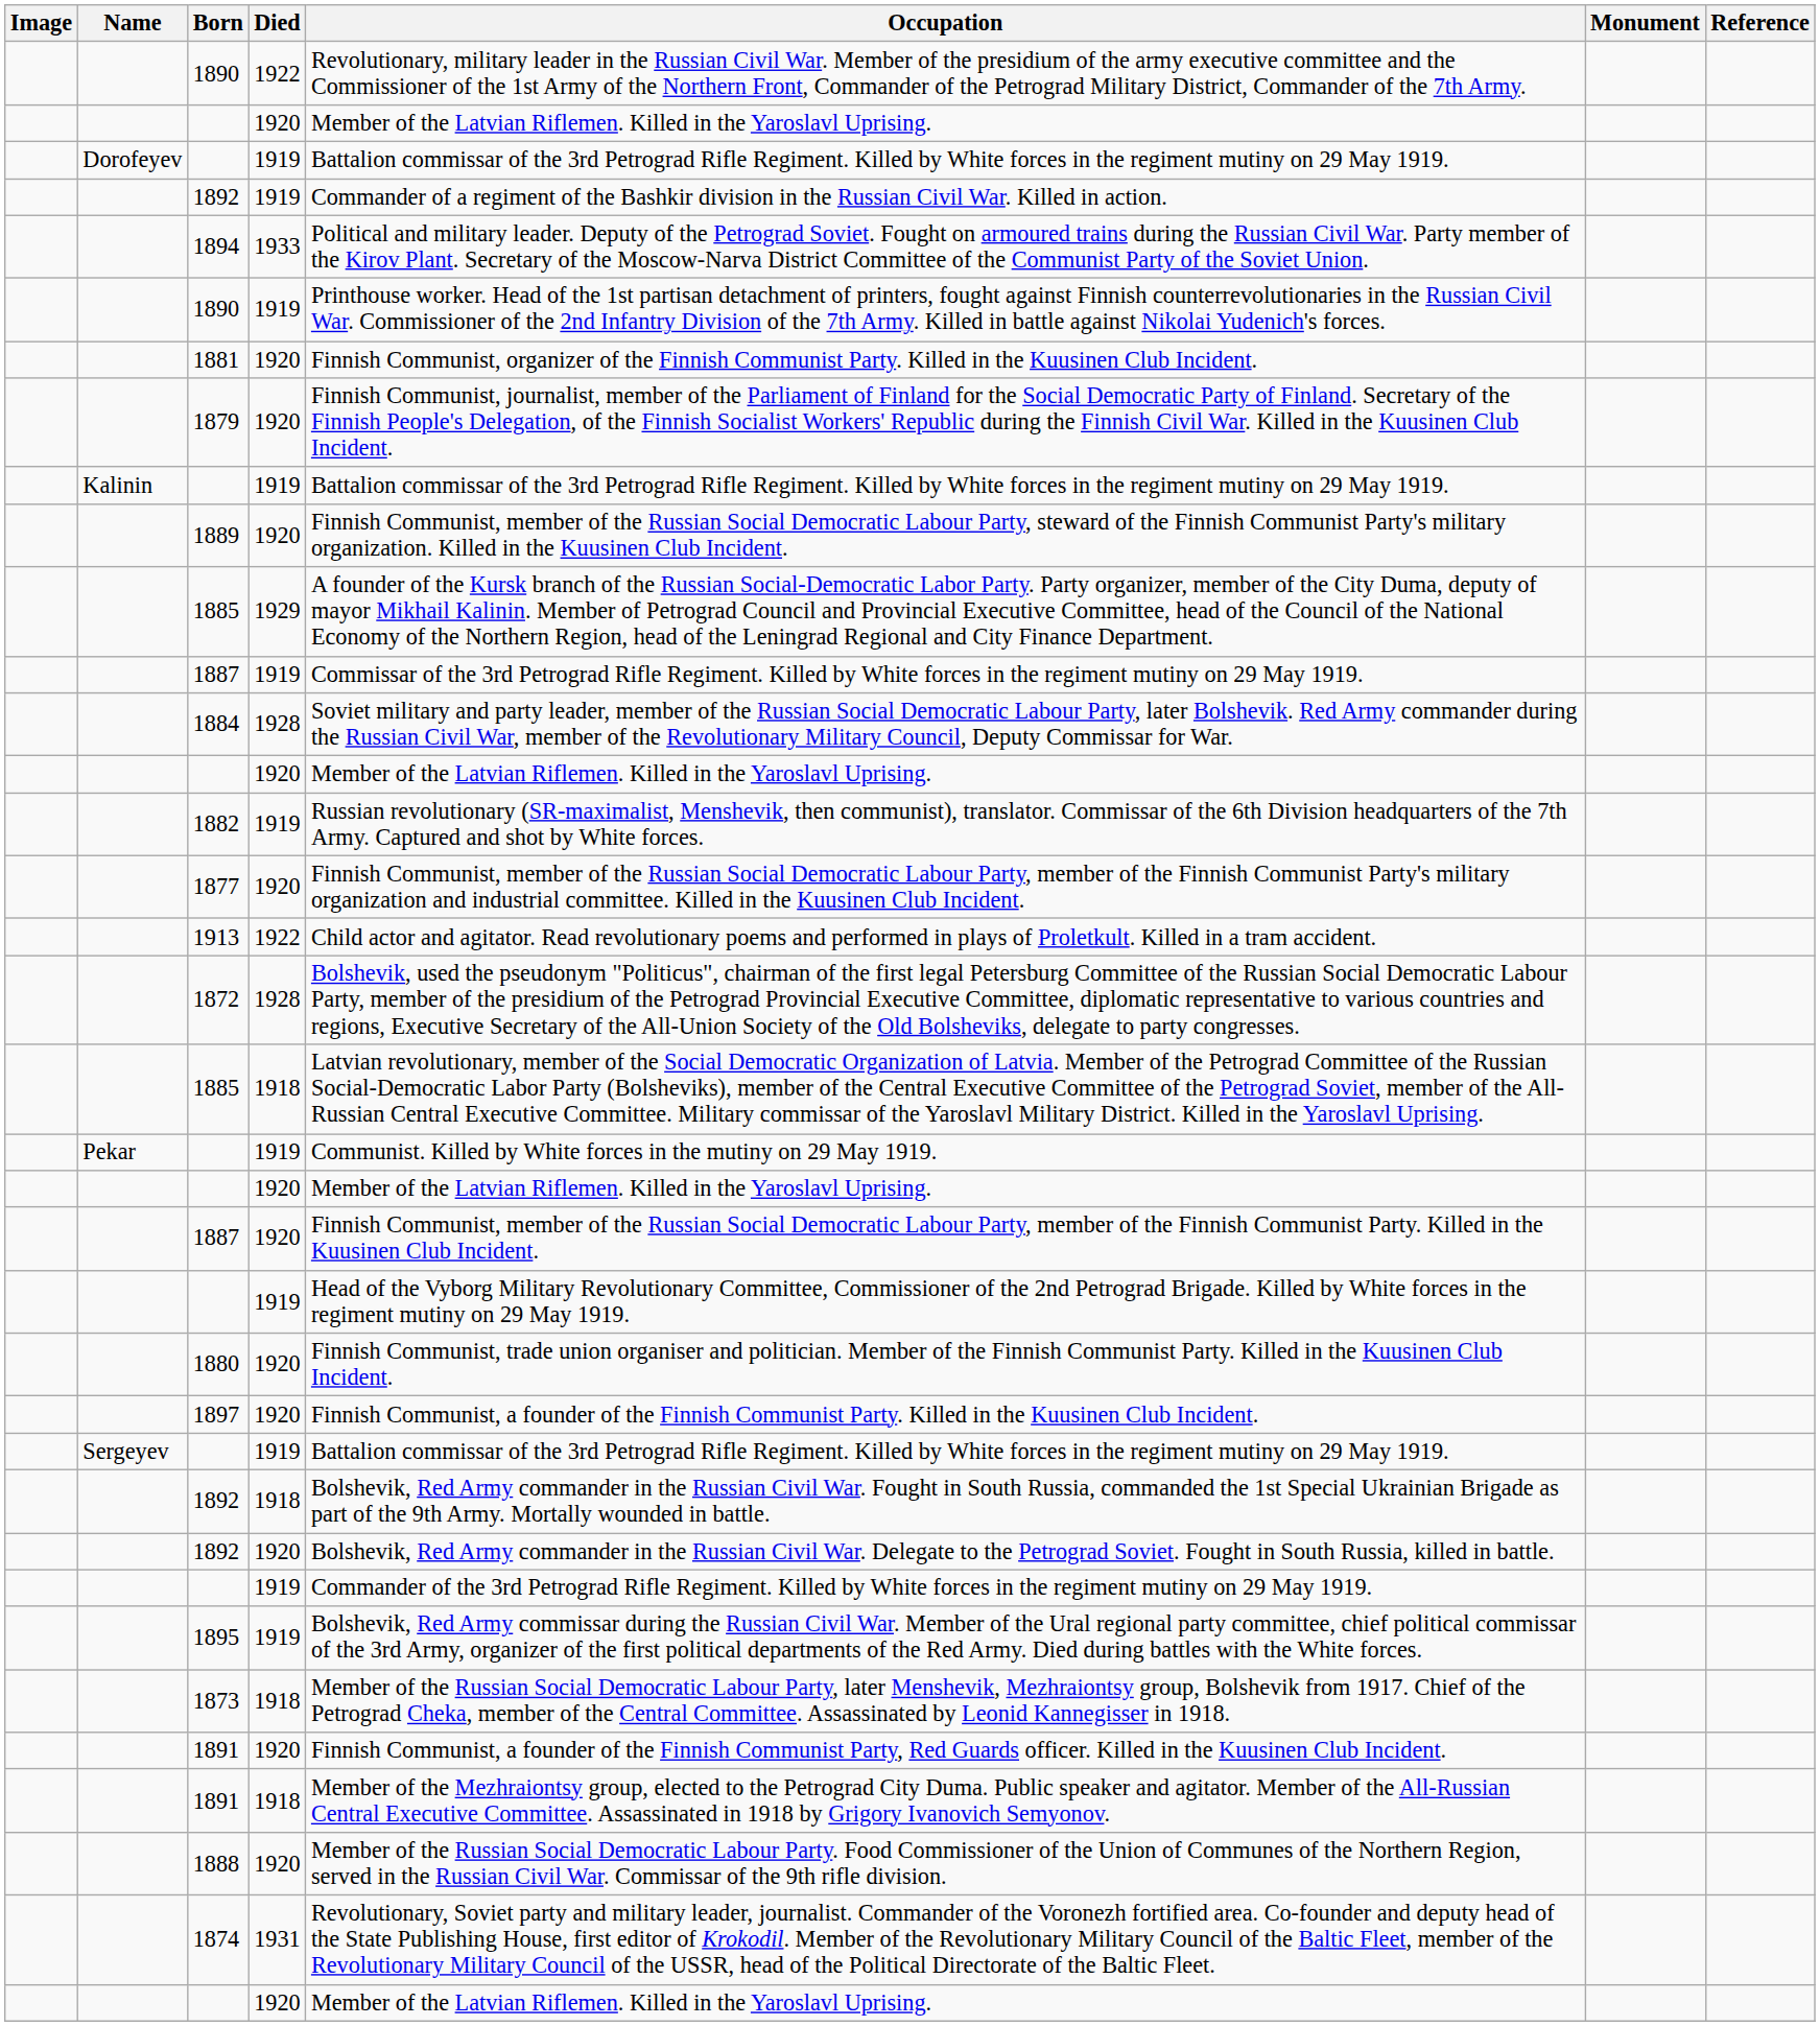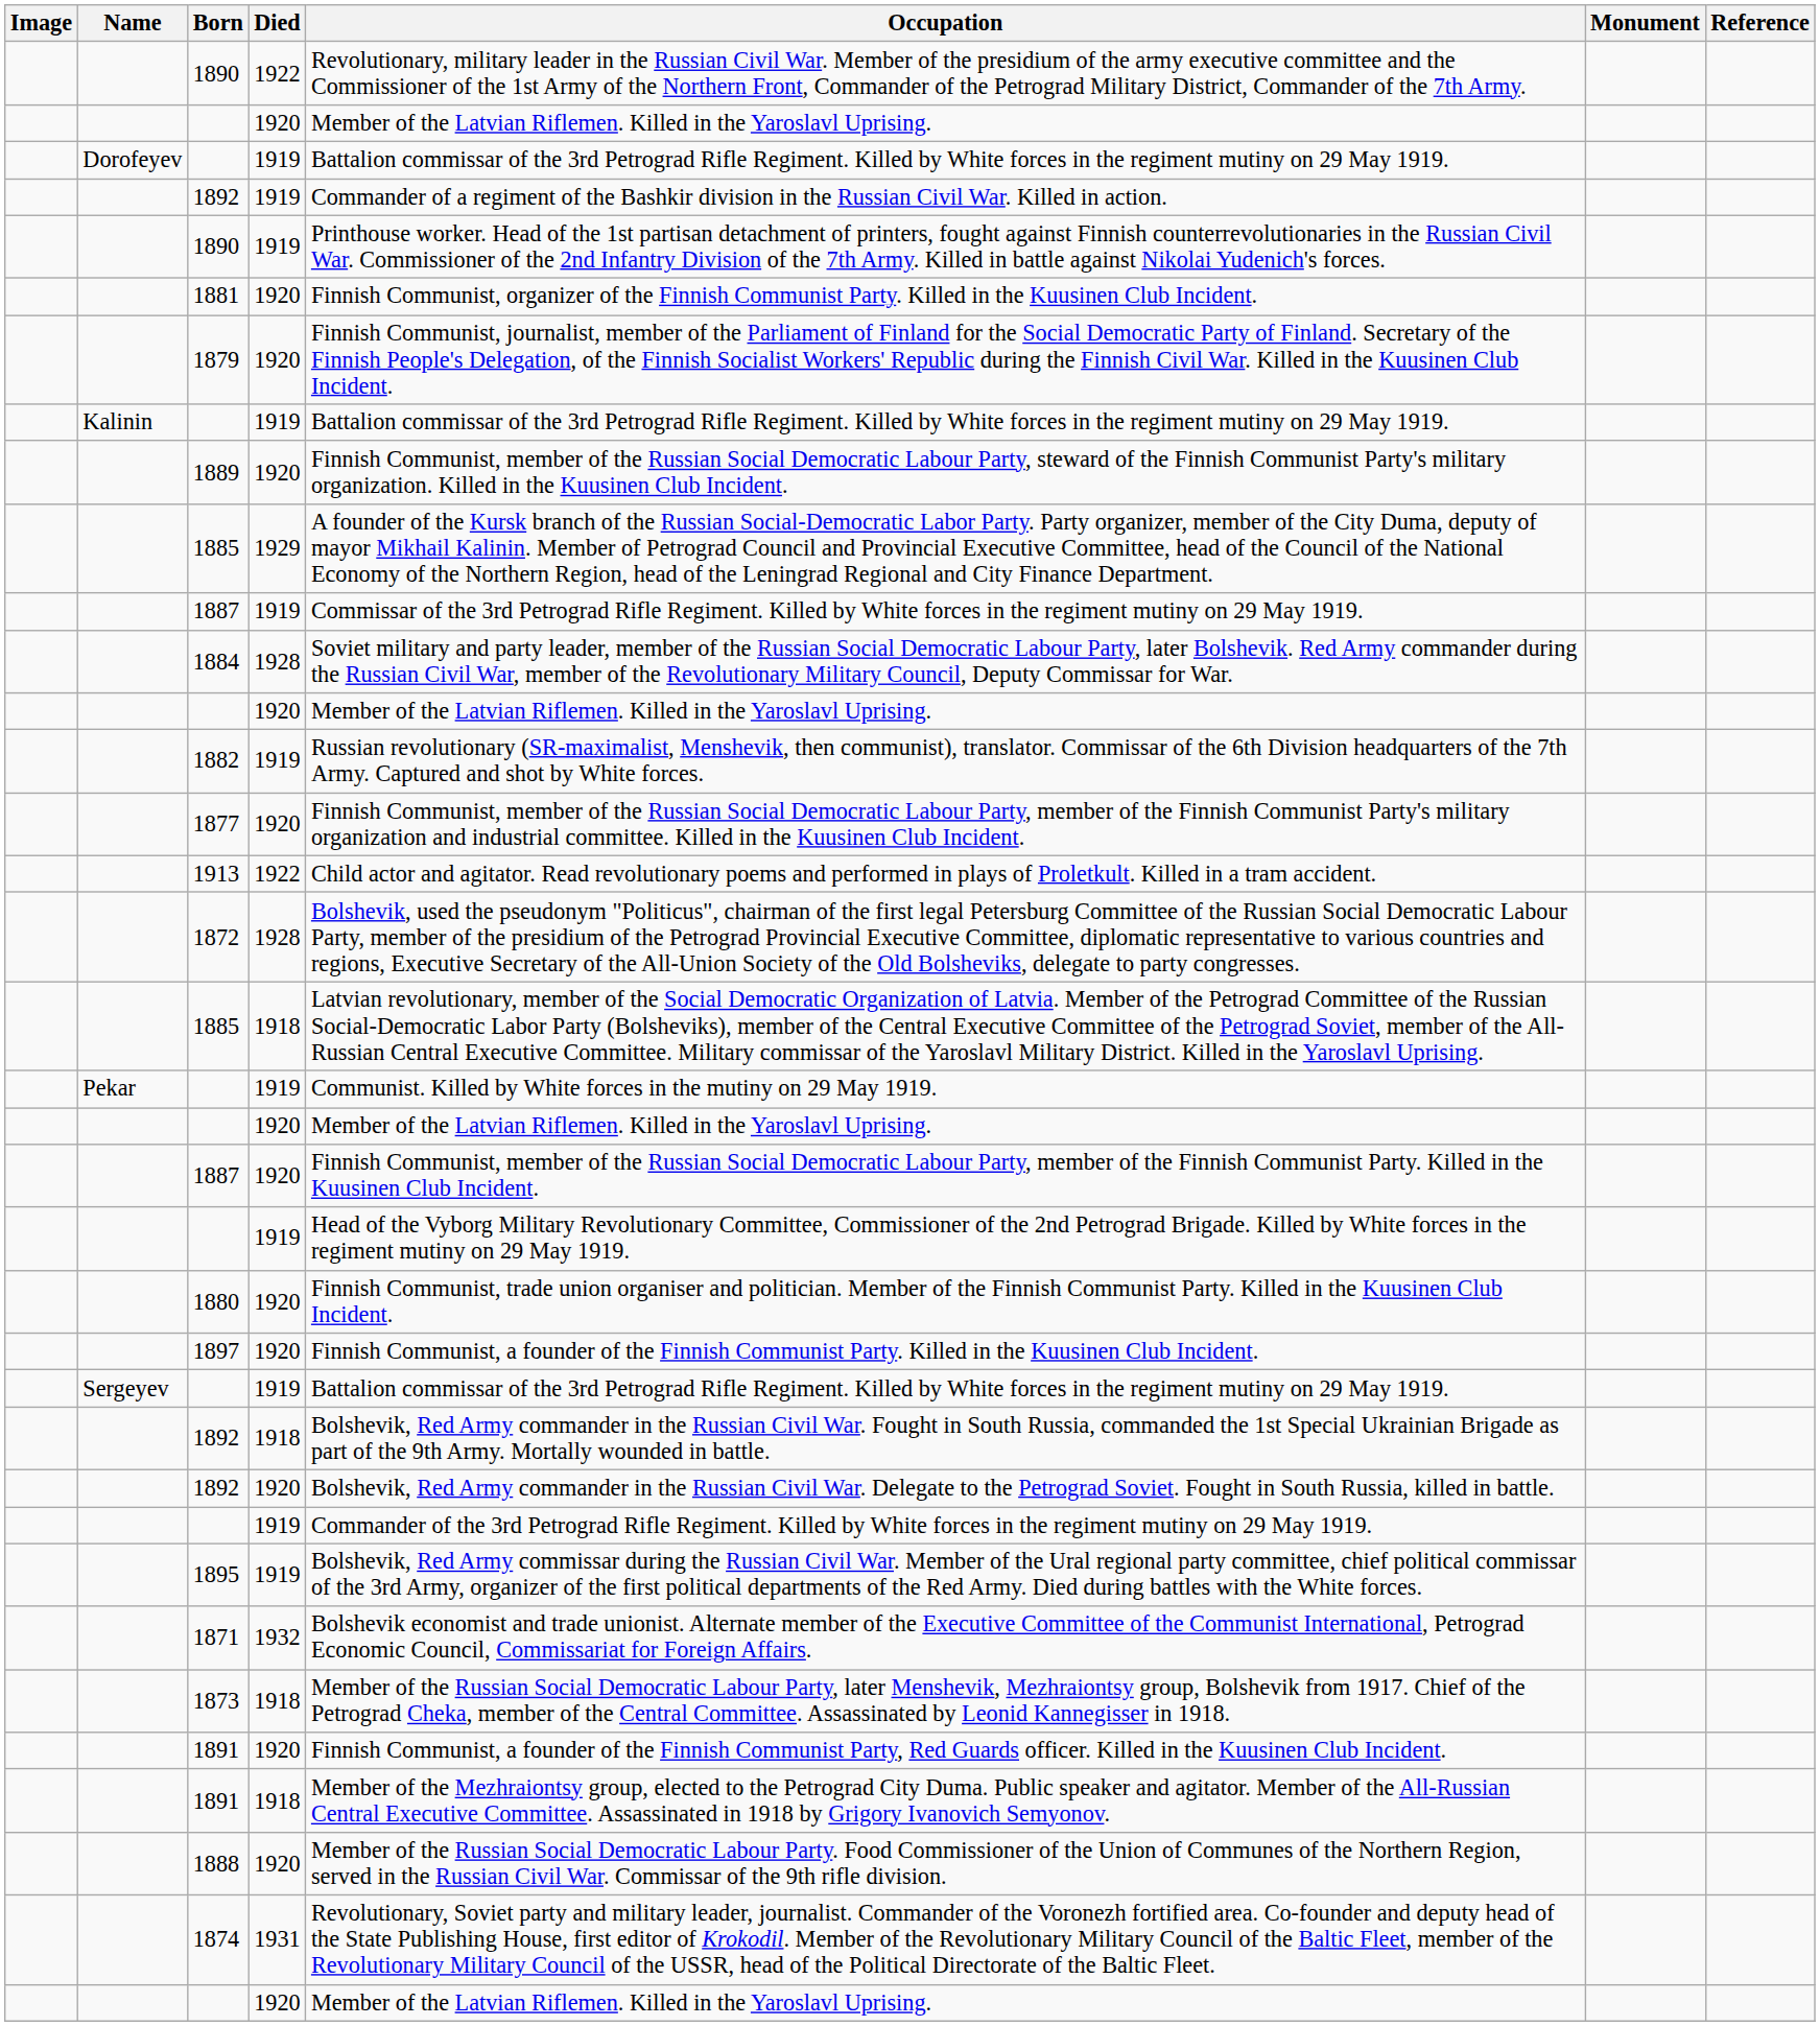- row: 1894 | 1933 | Political and military leader. Deputy of the Petrograd Soviet. Fought on armoured trains during the Russian Civil War. Party member of the Kirov Plant. Secretary of the Moscow-Narva District Committee of the Communist Party of the Soviet Union.
+ row: 1871 | 1932 | Bolshevik economist and trade unionist. Alternate member of the Executive Committee of the Communist International, Petrograd Economic Council, Commissariat for Foreign Affairs.
